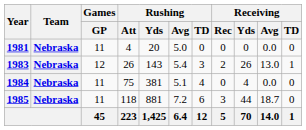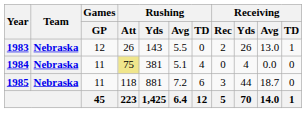- row: 1981 | Nebraska | 11 | 4 | 20 | 5.0 | 0 | 0 | 0 | 0.0 | 0
1983 | Rushing / Avg: 5.4 -> 5.5
1983 | Rushing / TD: 3 -> 0
1984 | Rushing / Att: no background -> khaki background
